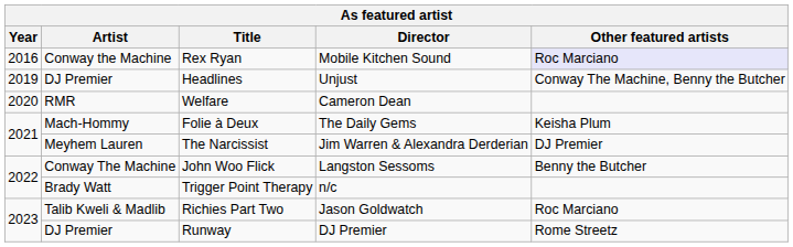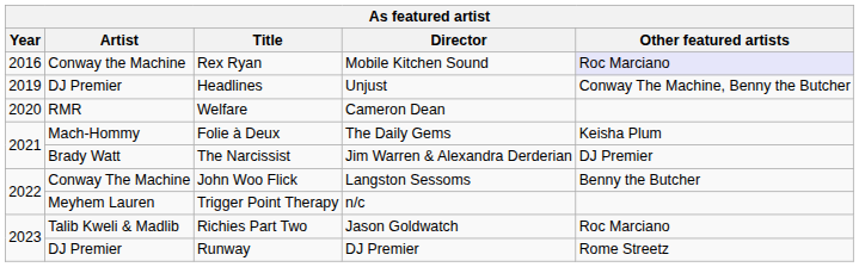The Narcissist | Artist: Meyhem Lauren -> Brady Watt
Trigger Point Therapy | Artist: Brady Watt -> Meyhem Lauren
